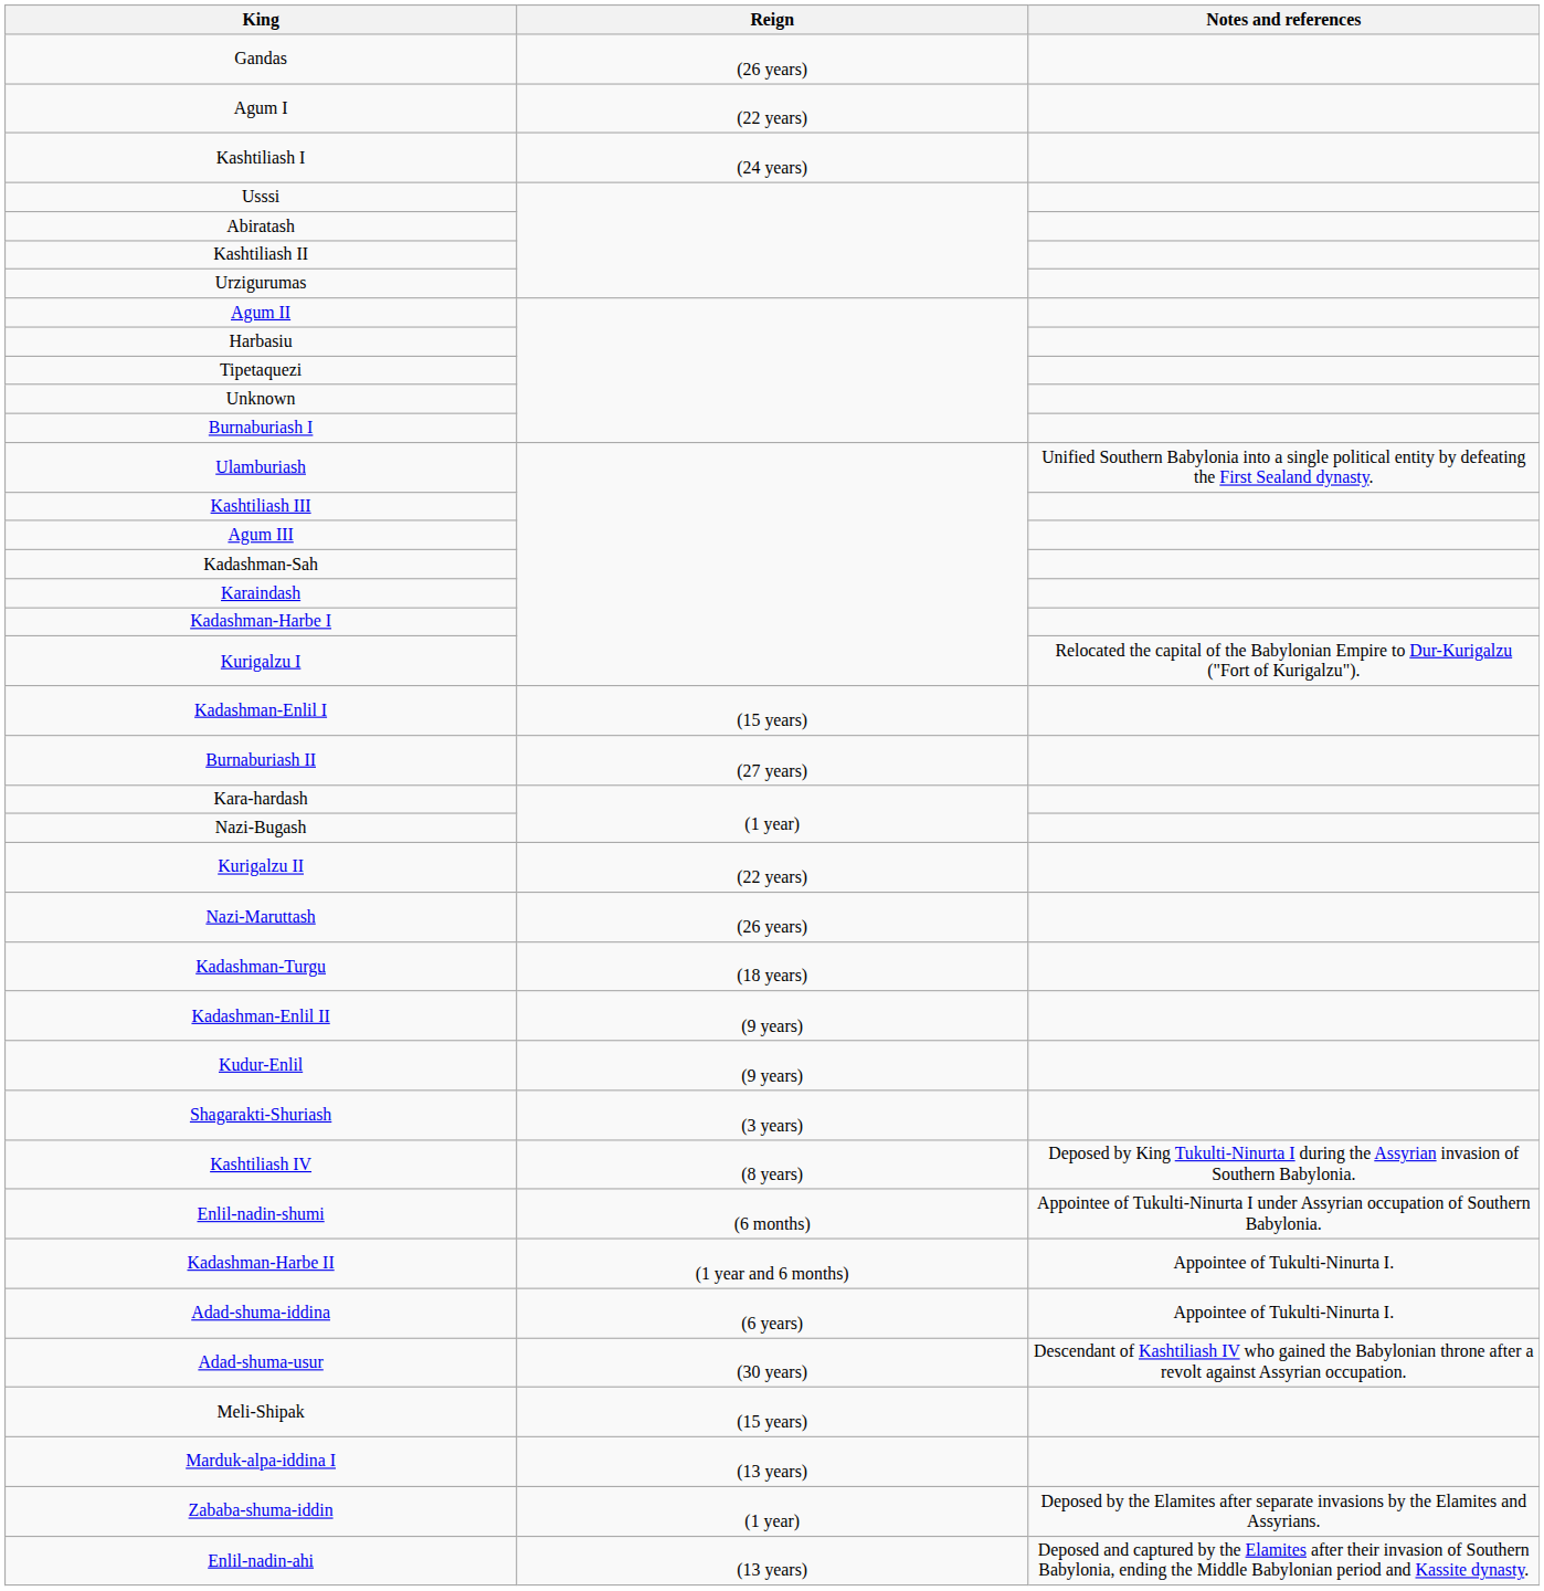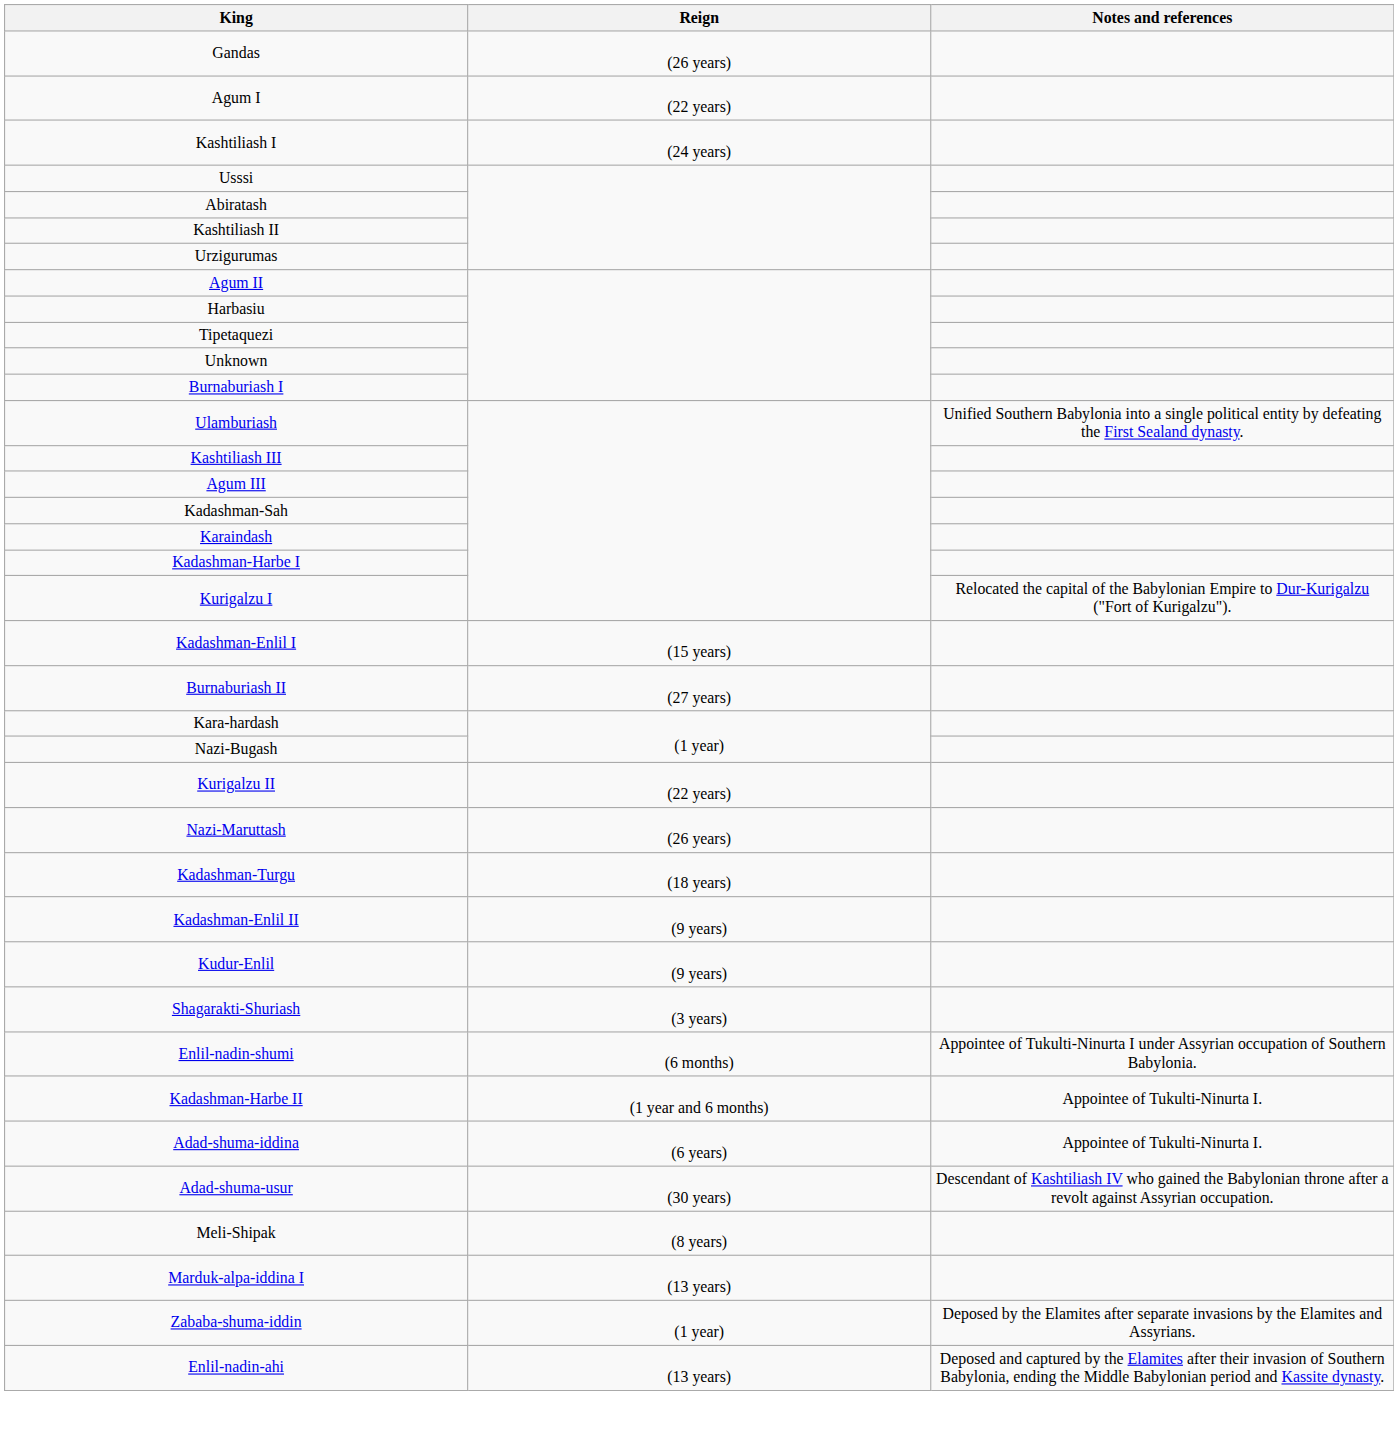- row: Kashtiliash IV | (8 years) | Deposed by King Tukulti-Ninurta I during the Assyrian invasion of Southern Babylonia.
Meli-Shipak | Reign: (15 years) -> (8 years)
